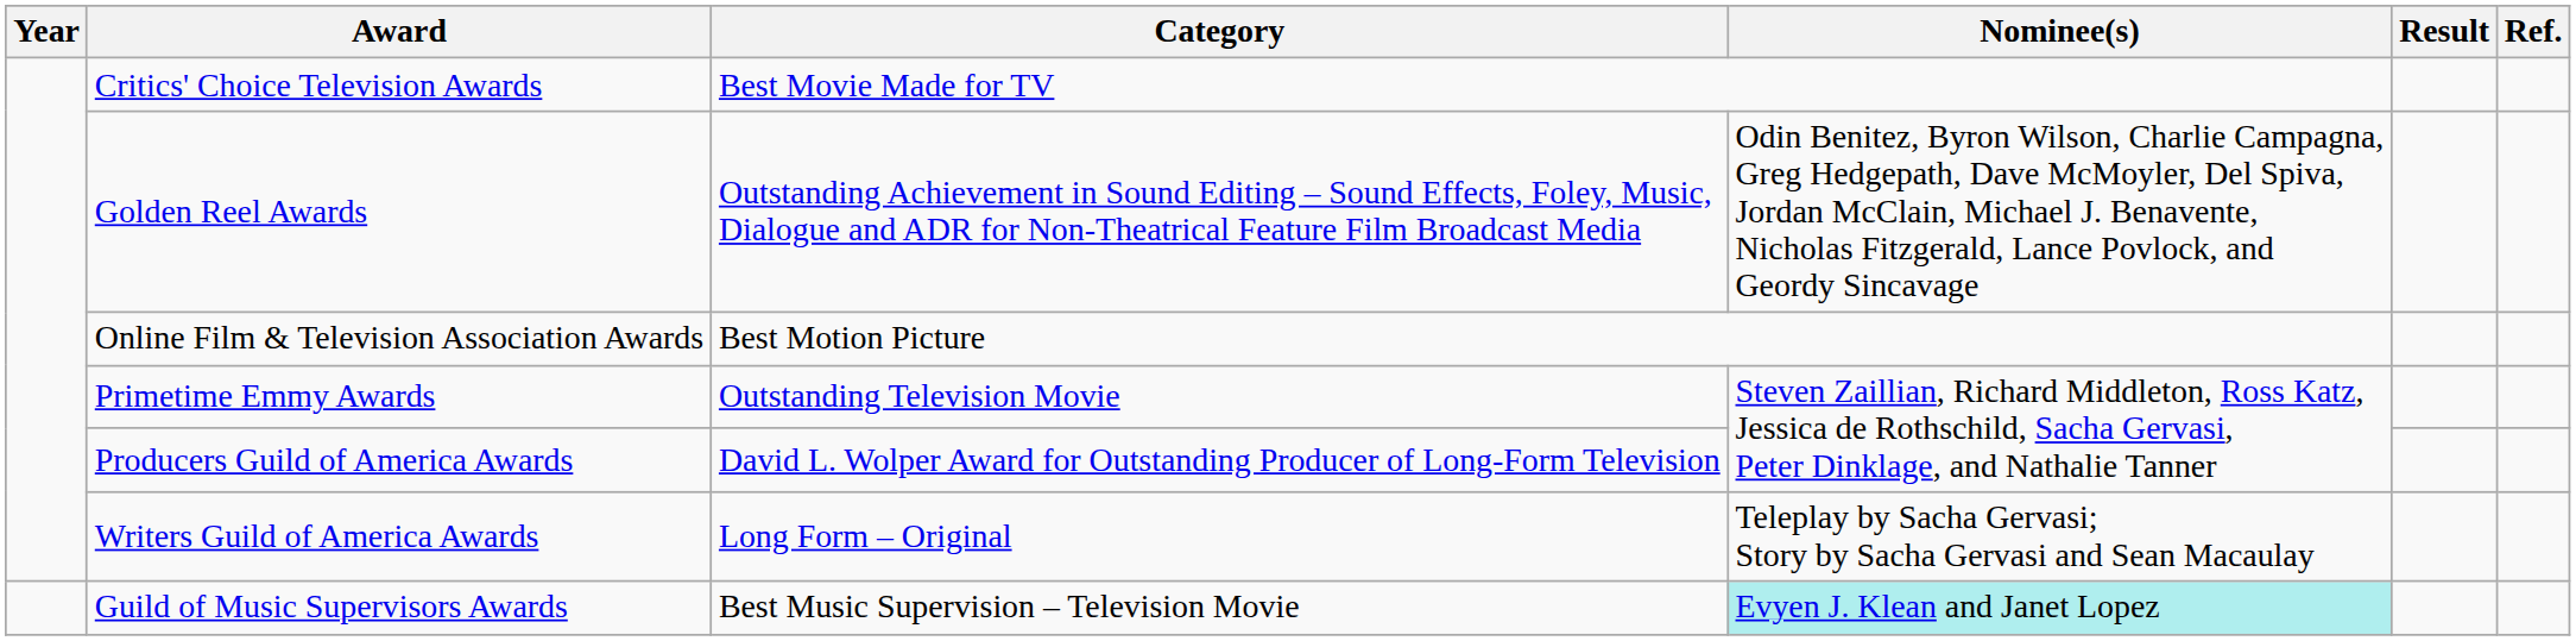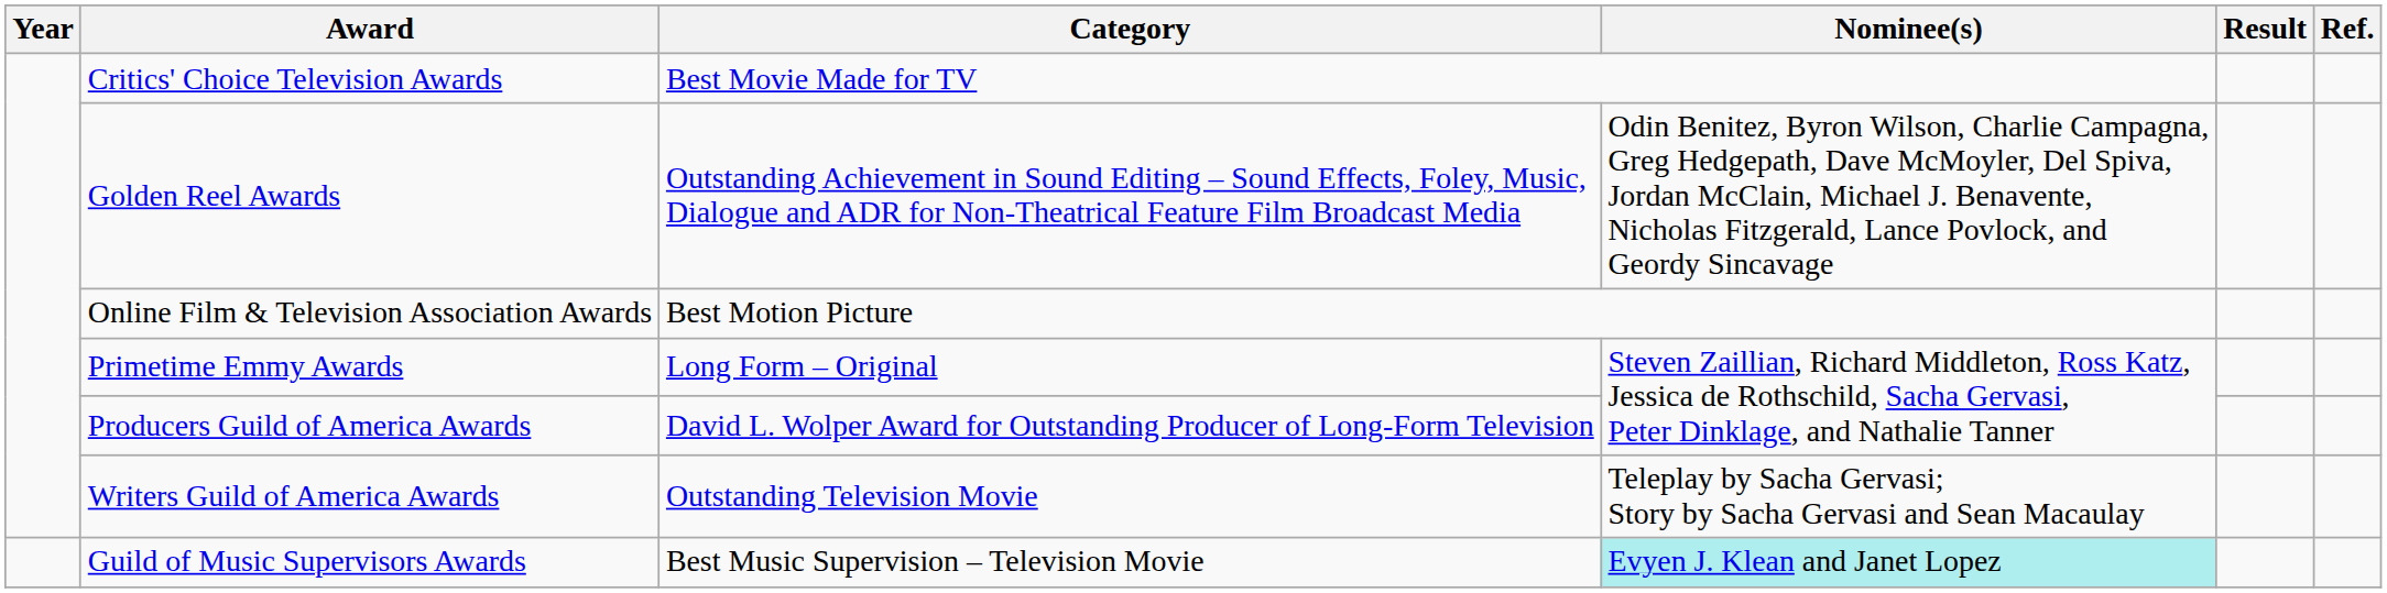Primetime Emmy Awards | Category: Outstanding Television Movie -> Long Form – Original
Writers Guild of America Awards | Category: Long Form – Original -> Outstanding Television Movie
